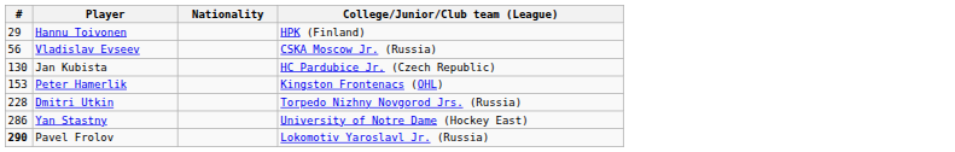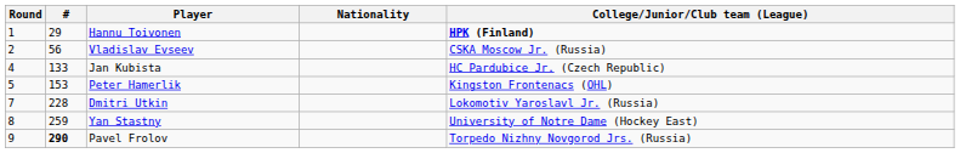+ column: Round | 1 | 2 | 4 | 5 | 7 | 8 | 9
Hannu Toivonen | College/Junior/Club team (League): normal -> bold
Jan Kubista | #: 130 -> 133
Dmitri Utkin | College/Junior/Club team (League): Torpedo Nizhny Novgorod Jrs. (Russia) -> Lokomotiv Yaroslavl Jr. (Russia)
Yan Stastny | #: 286 -> 259
Pavel Frolov | College/Junior/Club team (League): Lokomotiv Yaroslavl Jr. (Russia) -> Torpedo Nizhny Novgorod Jrs. (Russia)
